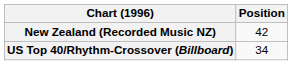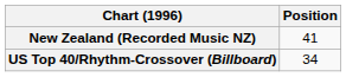New Zealand (Recorded Music NZ) | Position: 42 -> 41
